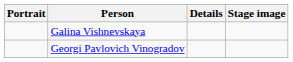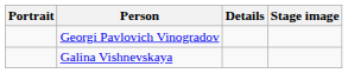rows swapped: Georgi Pavlovich Vinogradov <-> Galina Vishnevskaya
